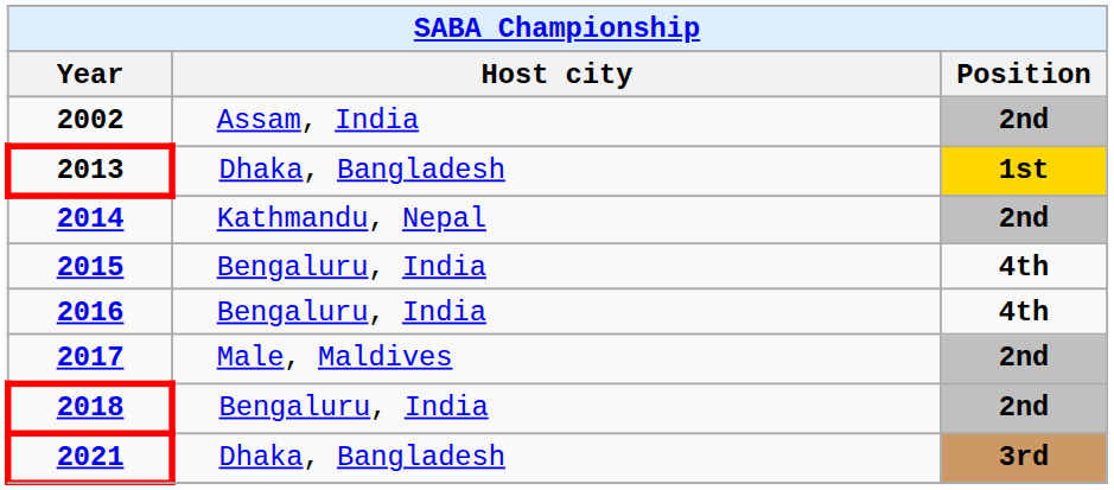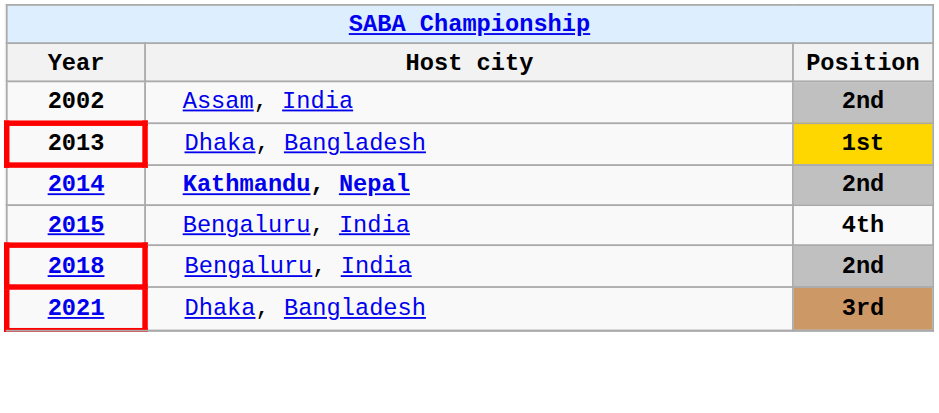2014 | Host city: normal -> bold
- row: 2016 | Bengaluru, India | 4th
- row: 2017 | Male, Maldives | 2nd
